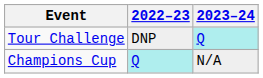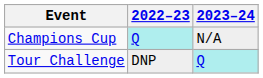rows swapped: Tour Challenge <-> Champions Cup
